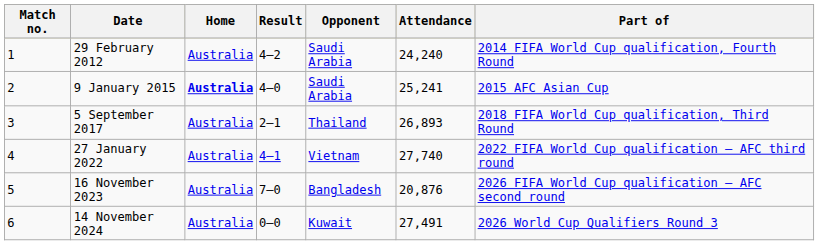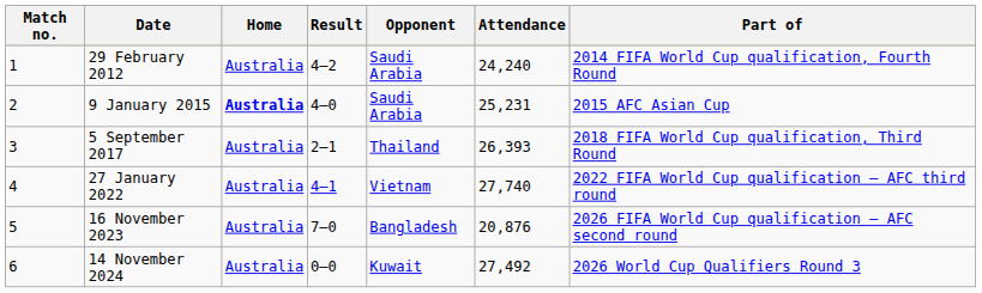9 January 2015 | Attendance: 25,241 -> 25,231
5 September 2017 | Attendance: 26,893 -> 26,393
14 November 2024 | Attendance: 27,491 -> 27,492
